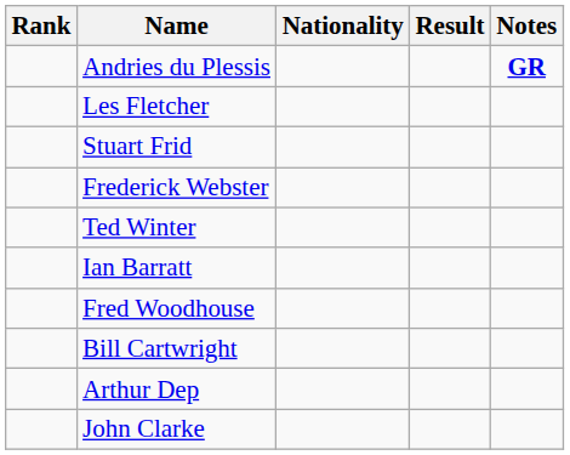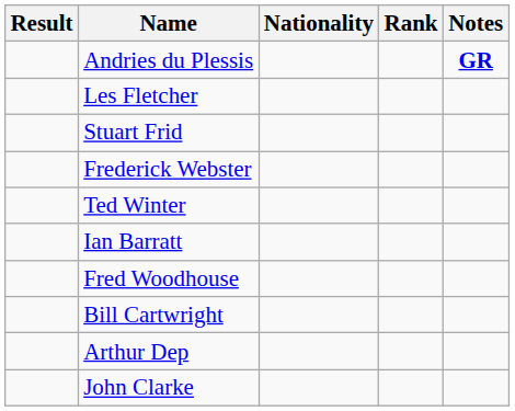columns swapped: Rank <-> Result
